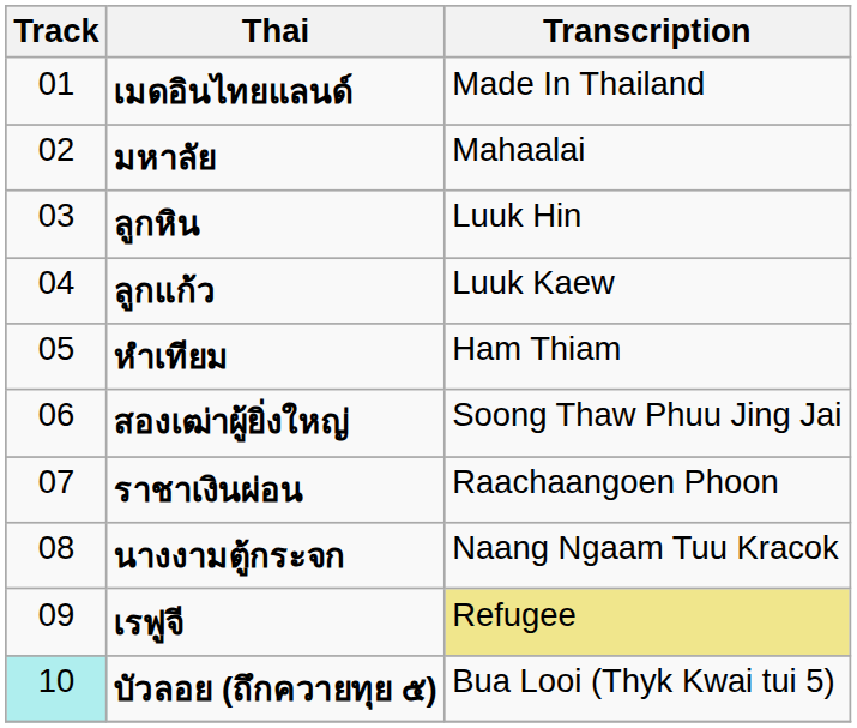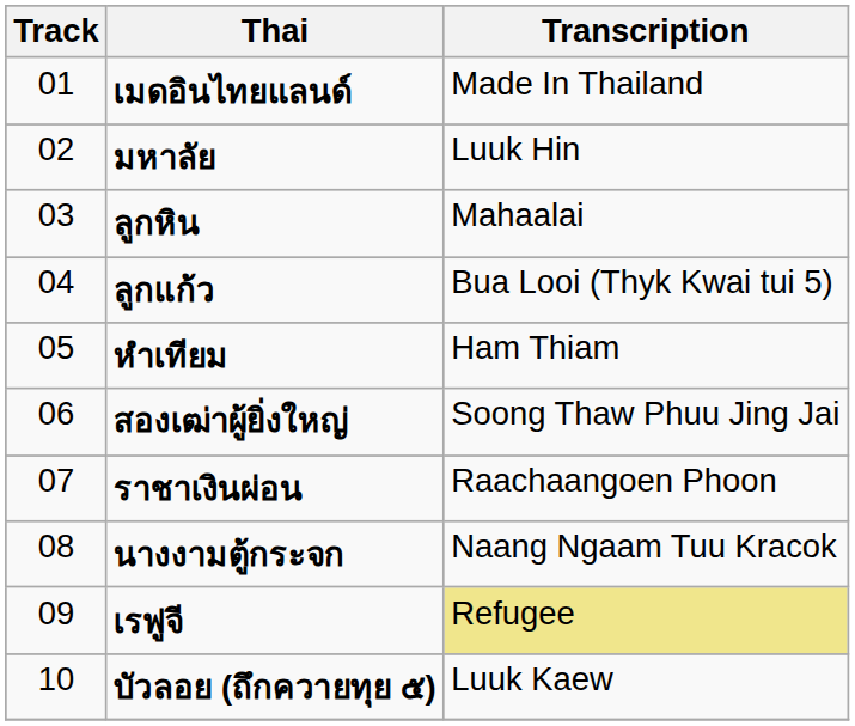มหาลัย | Transcription: Mahaalai -> Luuk Hin
ลูกหิน | Transcription: Luuk Hin -> Mahaalai
ลูกแก้ว | Transcription: Luuk Kaew -> Bua Looi (Thyk Kwai tui 5)
บัวลอย (ถึกควายทุย ๕) | Track: paleturquoise background -> no background
บัวลอย (ถึกควายทุย ๕) | Transcription: Bua Looi (Thyk Kwai tui 5) -> Luuk Kaew
